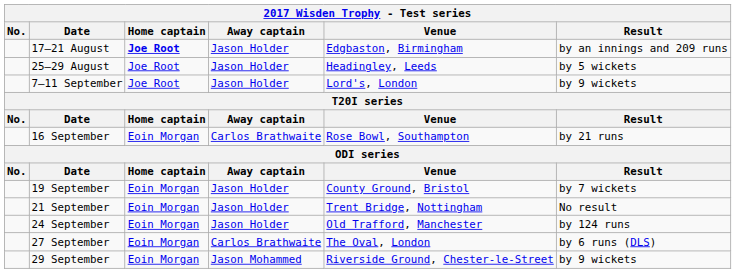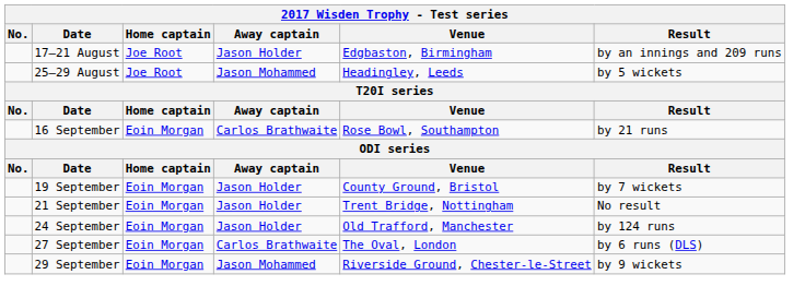17–21 August | Home captain: bold -> normal
25–29 August | Away captain: Jason Holder -> Jason Mohammed
- row: 7–11 September | Joe Root | Jason Holder | Lord's, London | by 9 wickets
